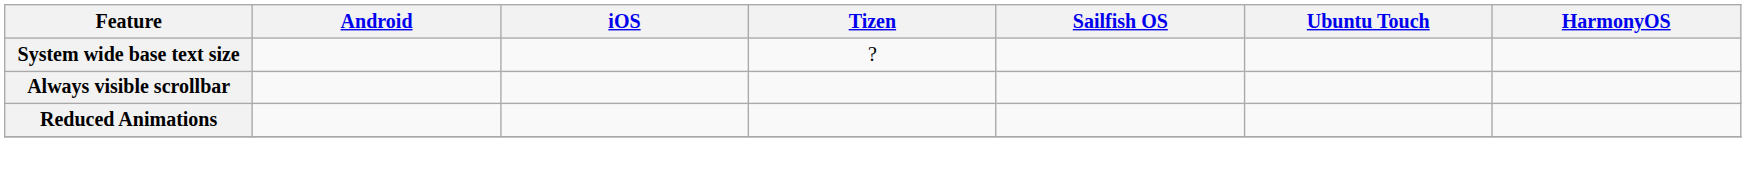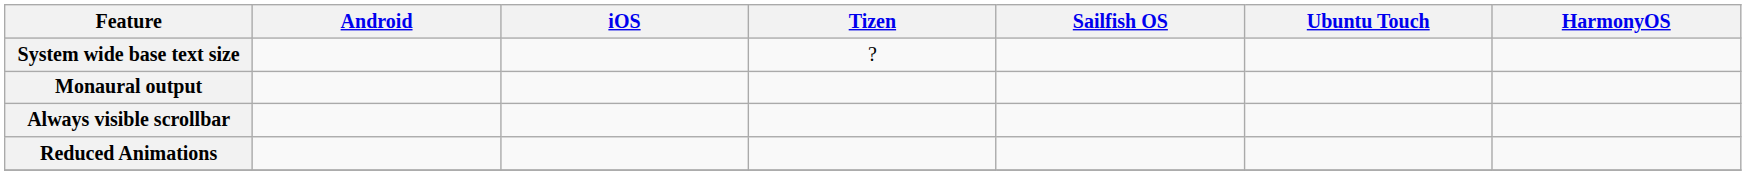+ row: Monaural output
